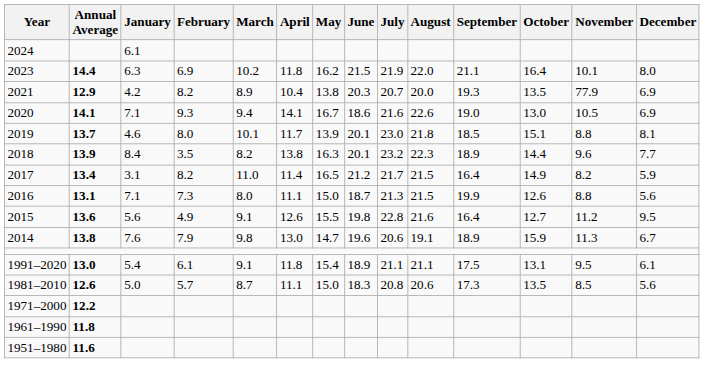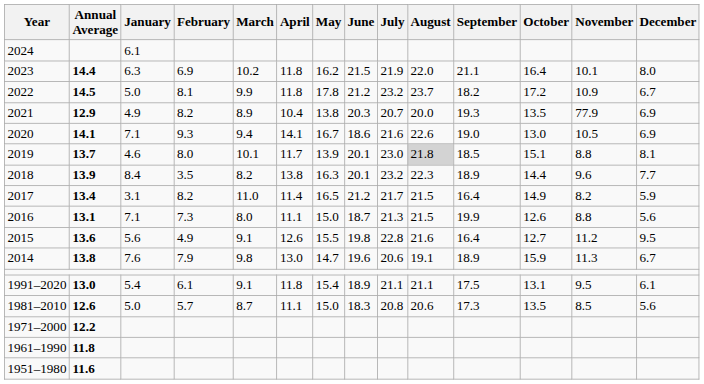+ row: 2022 | 14.5 | 5.0 | 8.1 | 9.9 | 11.8 | 17.8 | 21.2 | 23.2 | 23.7 | 18.2 | 17.2 | 10.9 | 6.7
2021 | January: 4.2 -> 4.9
2019 | August: no background -> lightgrey background
